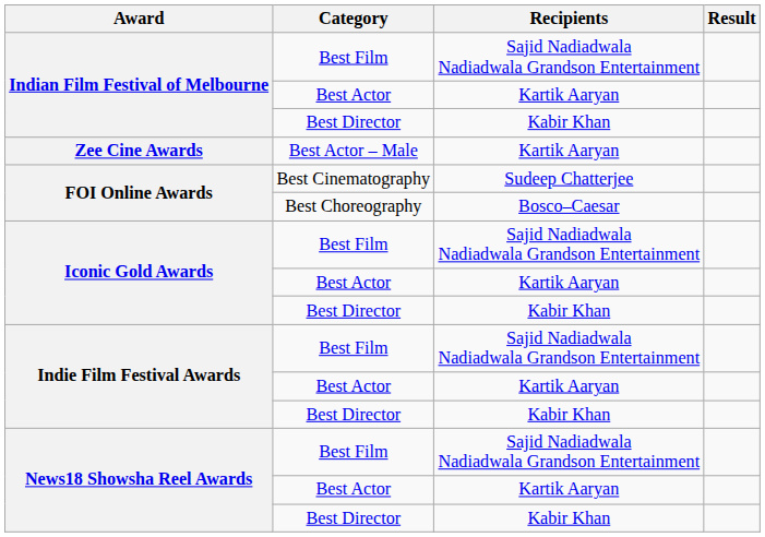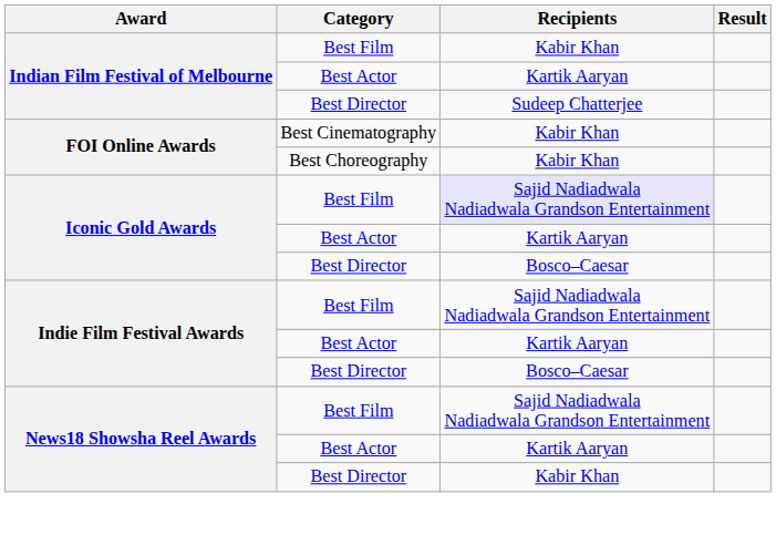Indian Film Festival of Melbourne / Best Film | Recipients: Sajid Nadiadwala Nadiadwala Grandson Entertainment -> Kabir Khan
Indian Film Festival of Melbourne / Best Director | Recipients: Kabir Khan -> Sudeep Chatterjee
- row: Zee Cine Awards | Best Actor – Male | Kartik Aaryan
FOI Online Awards / Best Cinematography | Recipients: Sudeep Chatterjee -> Kabir Khan
FOI Online Awards / Best Choreography | Recipients: Bosco–Caesar -> Kabir Khan
Iconic Gold Awards / Best Film | Recipients: no background -> lavender background
Iconic Gold Awards / Best Director | Recipients: Kabir Khan -> Bosco–Caesar
Indie Film Festival Awards / Best Director | Recipients: Kabir Khan -> Bosco–Caesar
